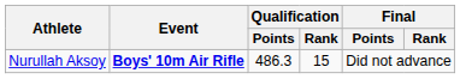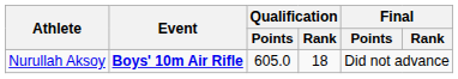Nurullah Aksoy | Qualification / Points: 486.3 -> 605.0
Nurullah Aksoy | Qualification / Rank: 15 -> 18
